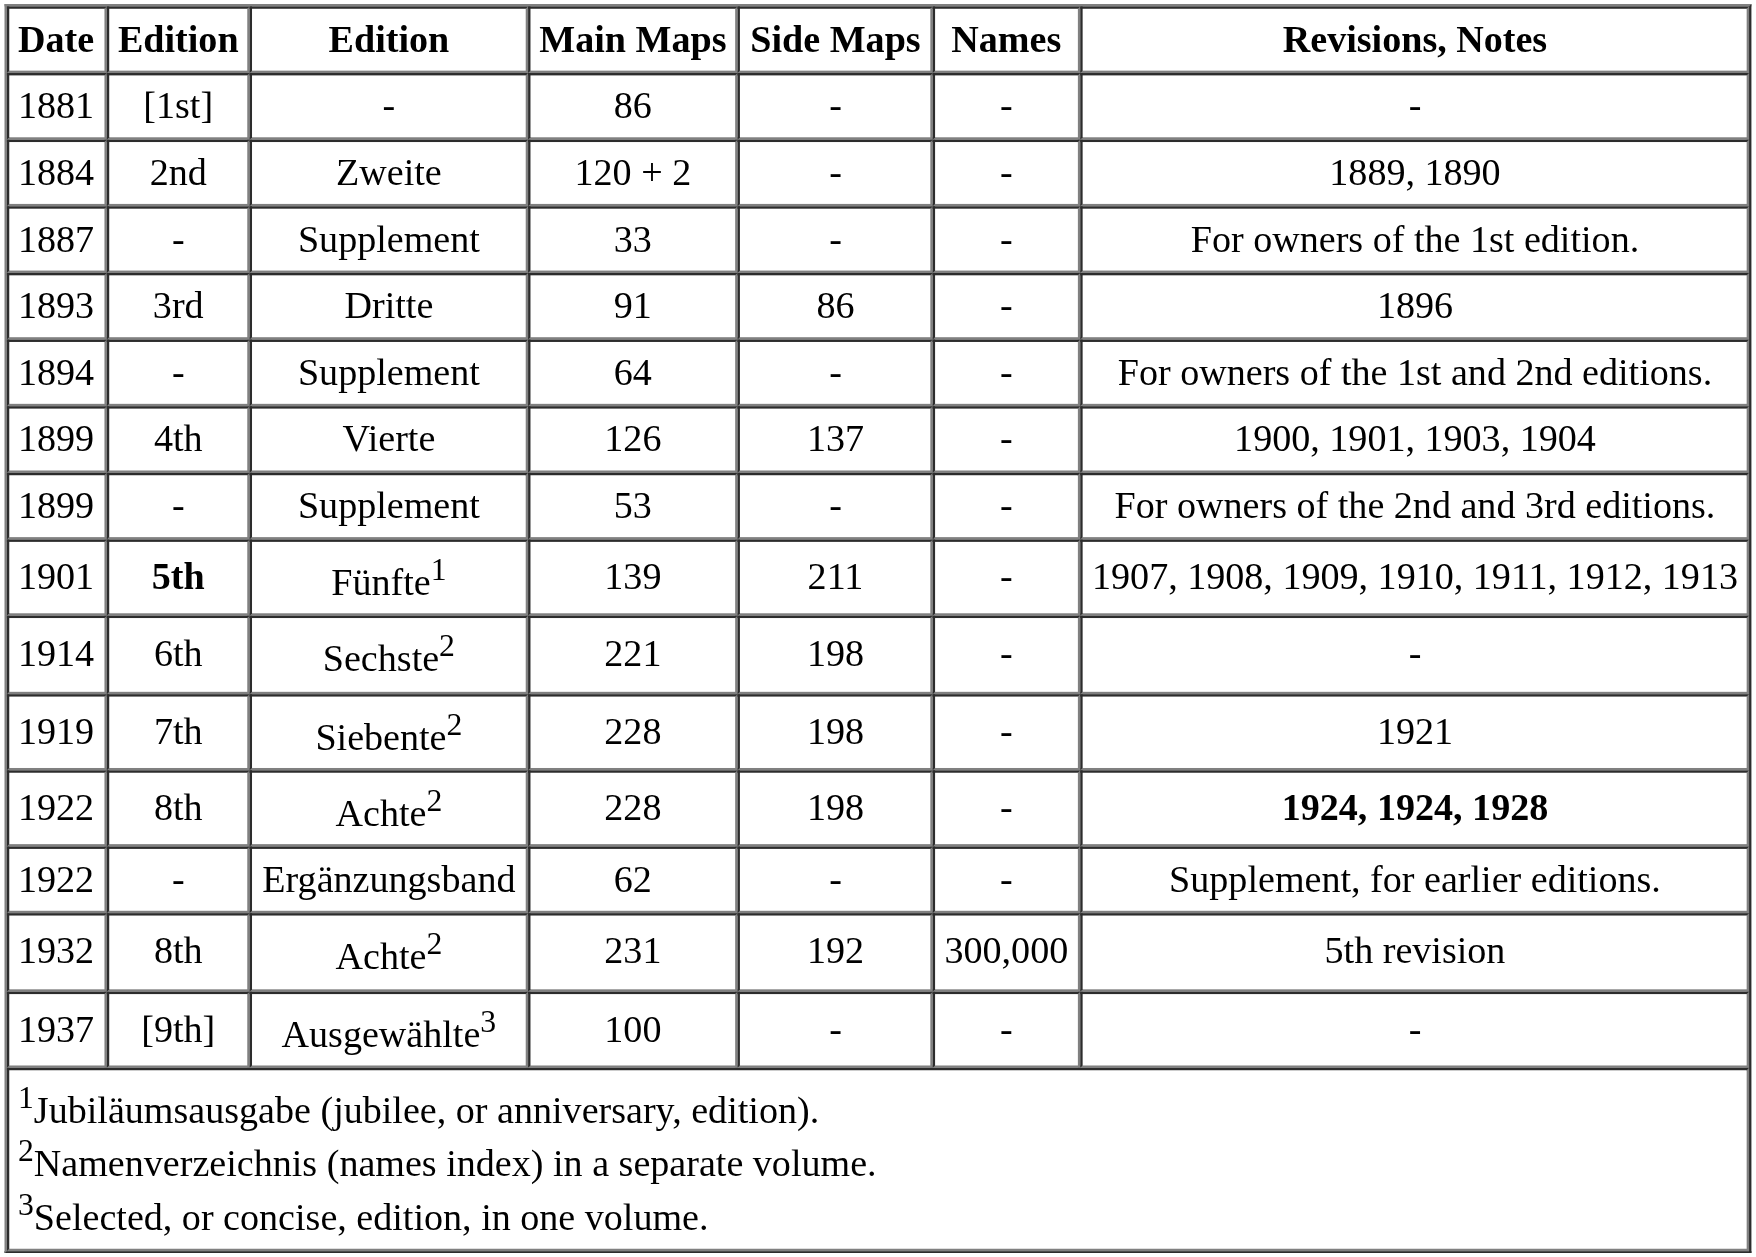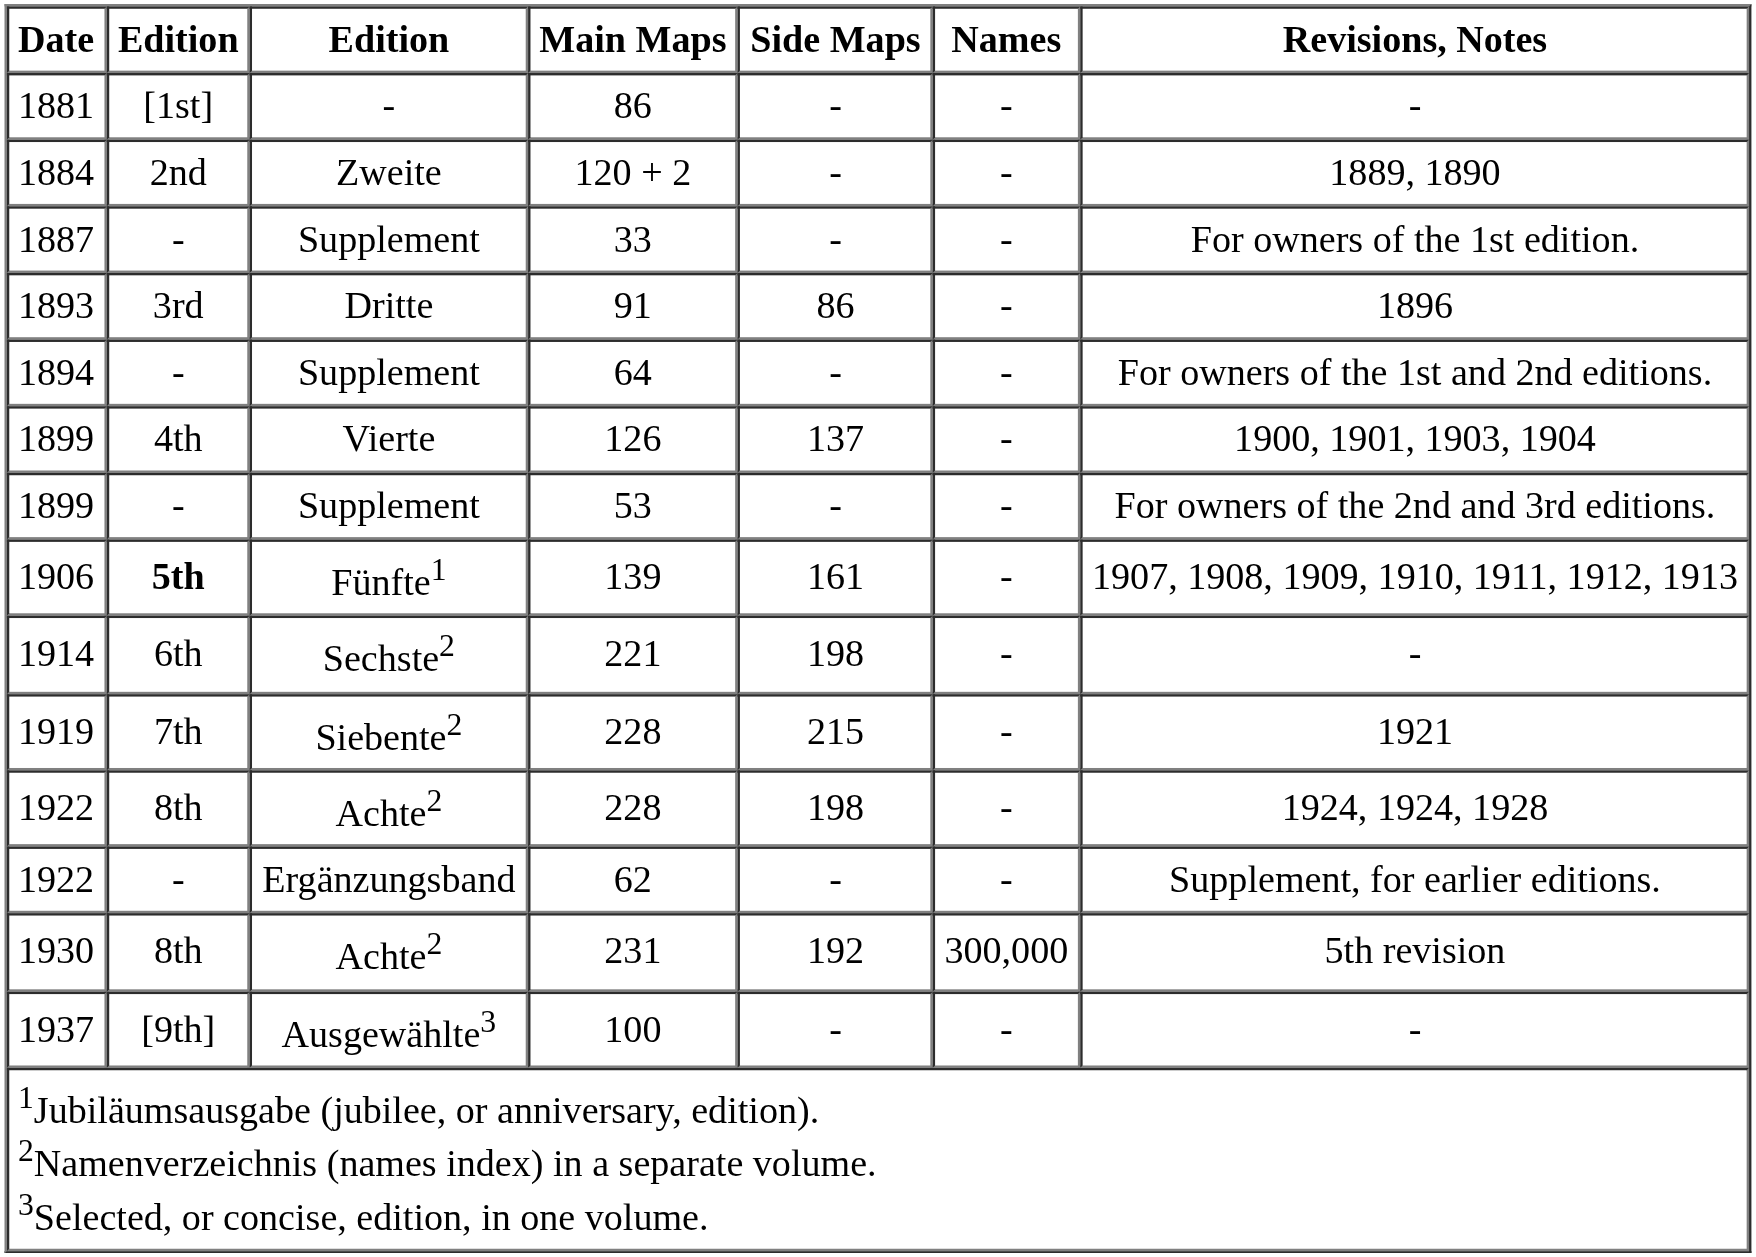139 | Date: 1901 -> 1906
139 | Side Maps: 211 -> 161
Siebente2 / 228 | Side Maps: 198 -> 215
Achte2 / 228 | Revisions, Notes: bold -> normal
231 | Date: 1932 -> 1930
